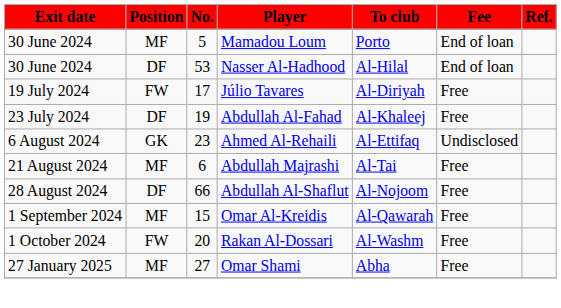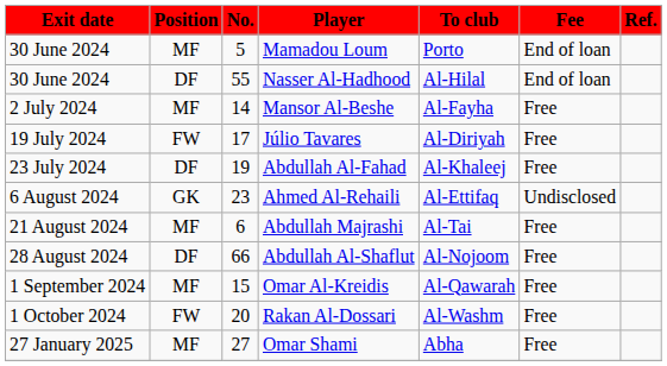Nasser Al-Hadhood | No.: 53 -> 55
+ row: 2 July 2024 | MF | 14 | Mansor Al-Beshe | Al-Fayha | Free
